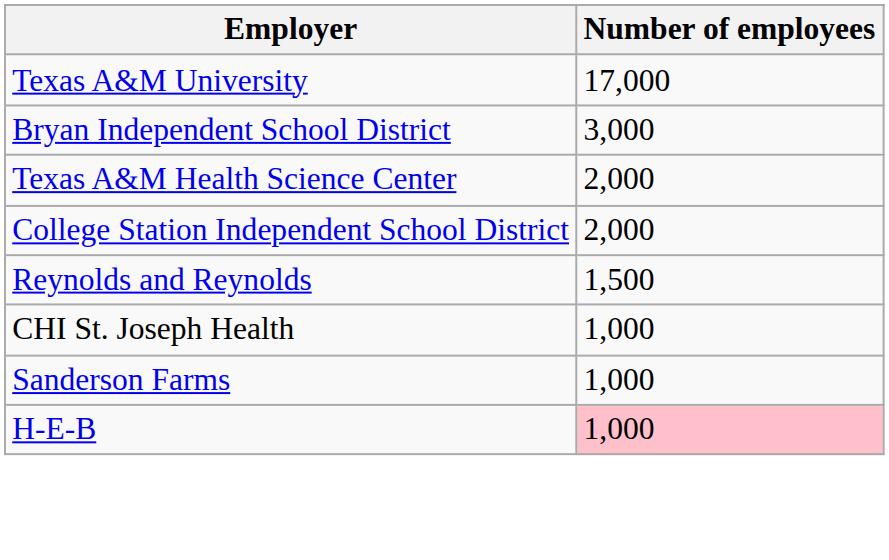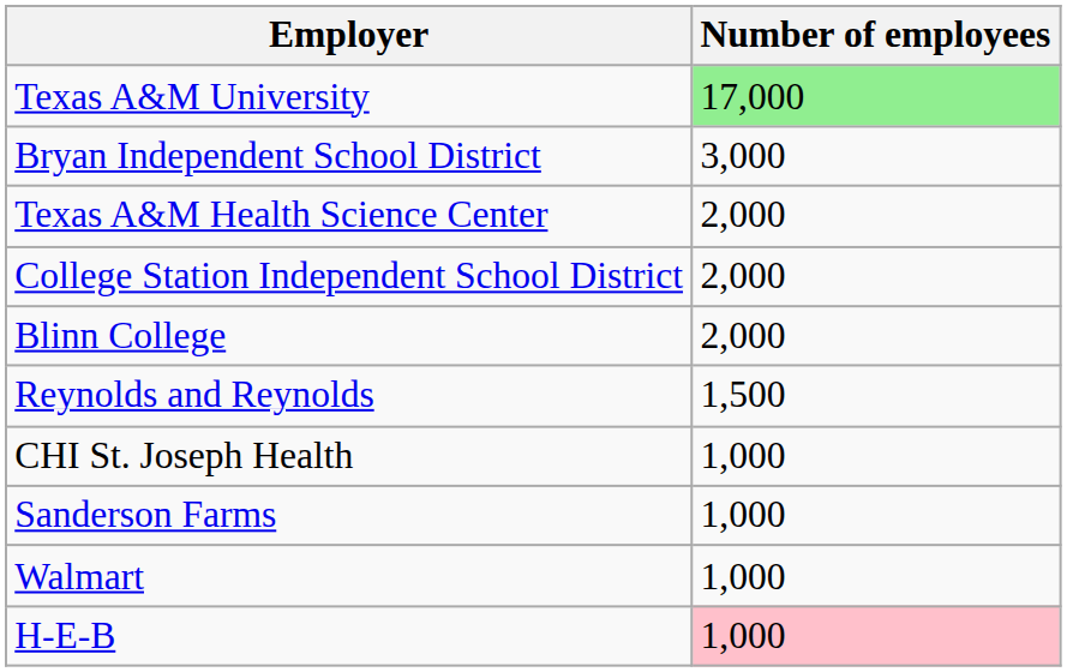Texas A&M University | Number of employees: no background -> lightgreen background
+ row: Blinn College | 2,000
+ row: Walmart | 1,000
